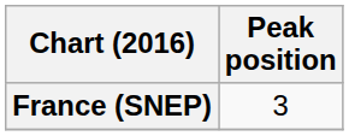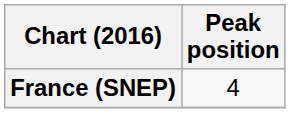France (SNEP) | Peak position: 3 -> 4
